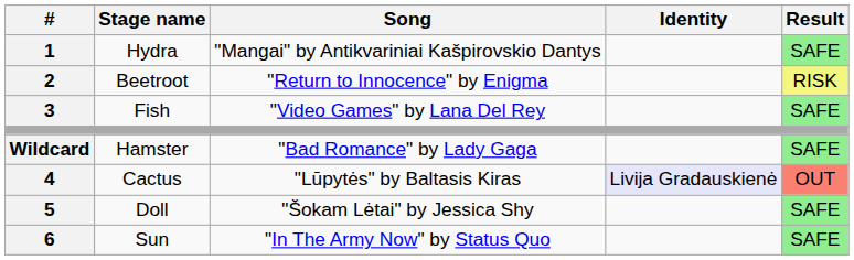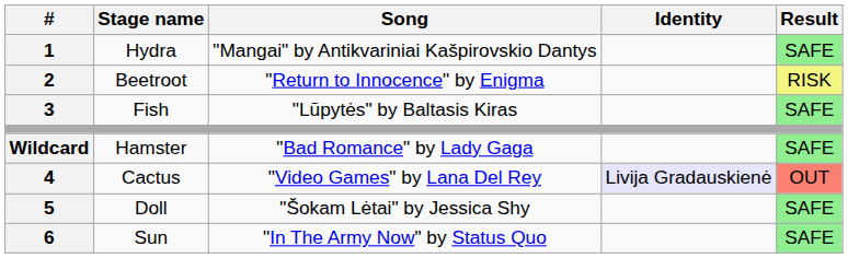Fish | Song: "Video Games" by Lana Del Rey -> "Lūpytės" by Baltasis Kiras
Cactus | Song: "Lūpytės" by Baltasis Kiras -> "Video Games" by Lana Del Rey
